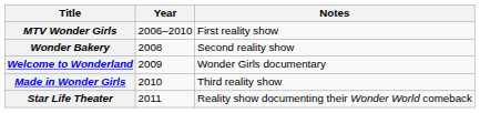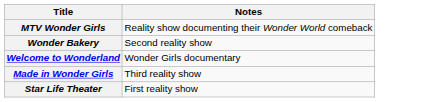- column: Year | 2006–2010 | 2008 | 2009 | 2010 | 2011
MTV Wonder Girls | Notes: First reality show -> Reality show documenting their Wonder World comeback
Star Life Theater | Notes: Reality show documenting their Wonder World comeback -> First reality show
